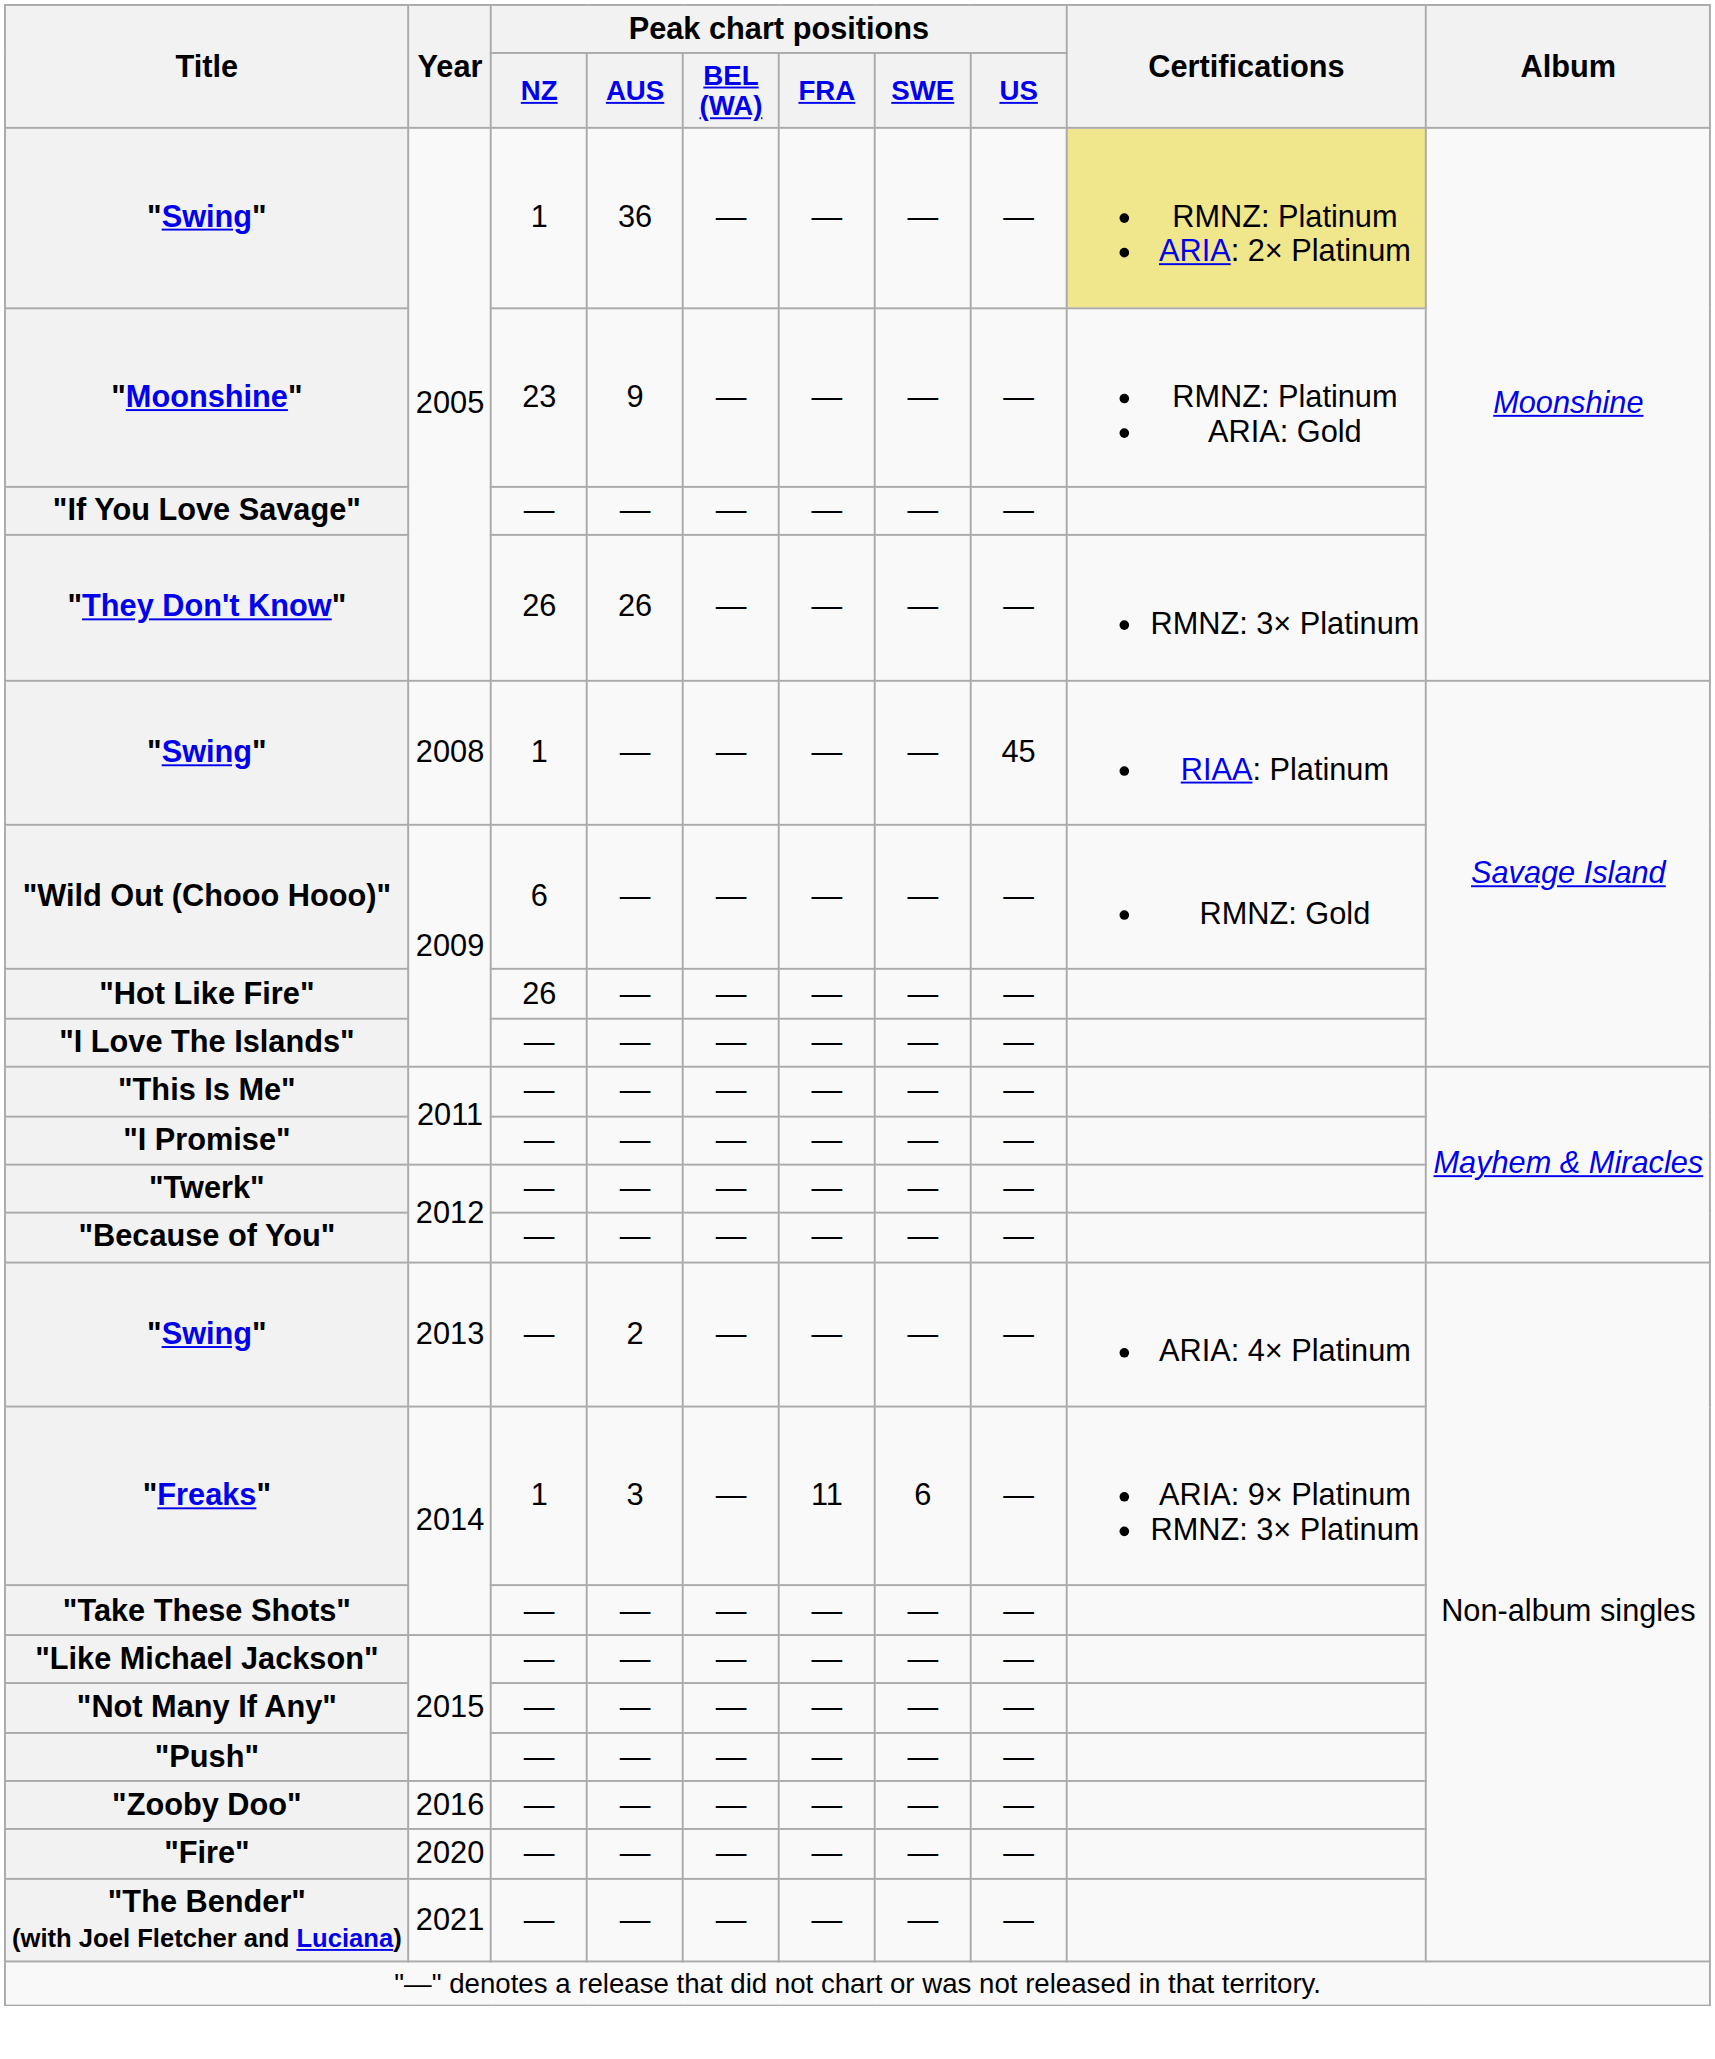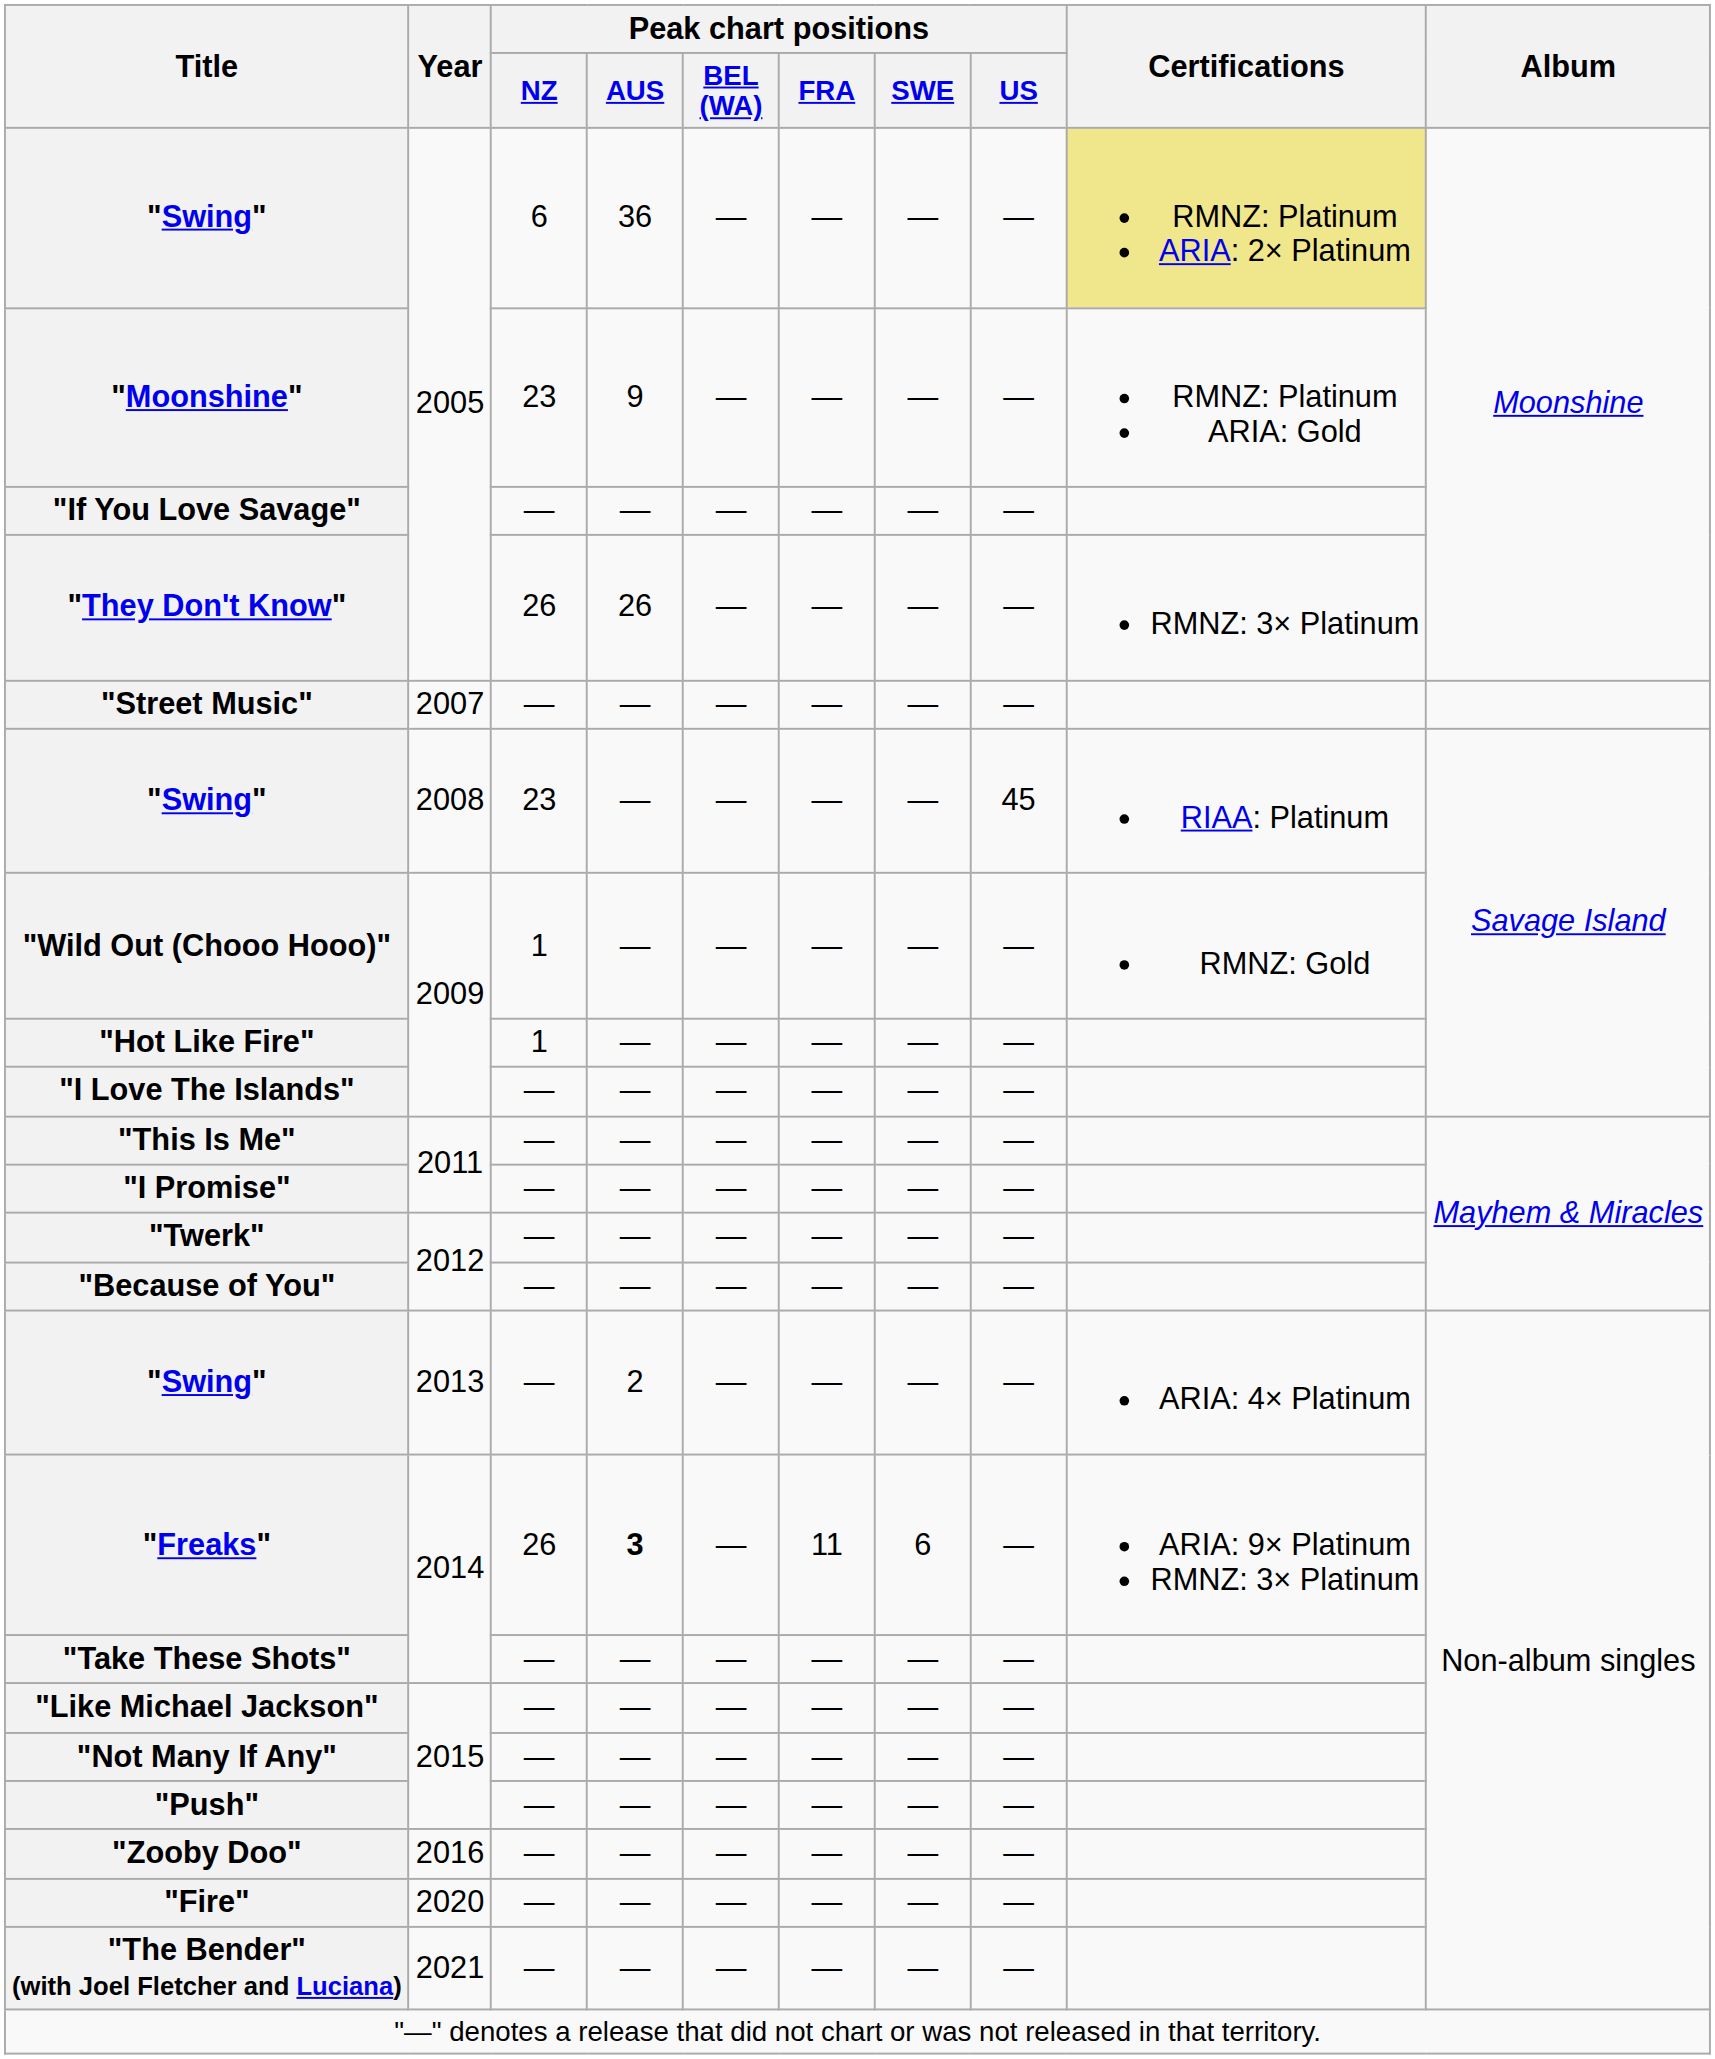"Swing" / 2005 | Peak chart positions / NZ: 1 -> 6
+ row: "Street Music" | 2007 | — | — | — | — | — | —
"Swing" / 2008 | Peak chart positions / NZ: 1 -> 23
"Wild Out (Chooo Hooo)" | Peak chart positions / NZ: 6 -> 1
"Hot Like Fire" | Peak chart positions / NZ: 26 -> 1
"Freaks" | Peak chart positions / NZ: 1 -> 26
"Freaks" | Peak chart positions / AUS: normal -> bold
